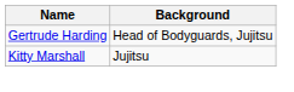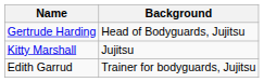+ row: Edith Garrud | Trainer for bodyguards, Jujitsu
